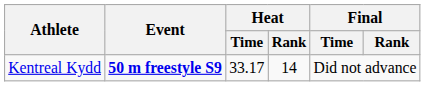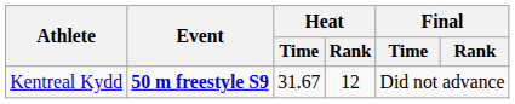Kentreal Kydd | Heat / Time: 33.17 -> 31.67
Kentreal Kydd | Heat / Rank: 14 -> 12
